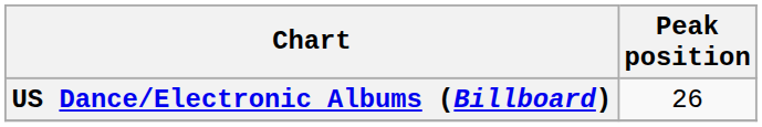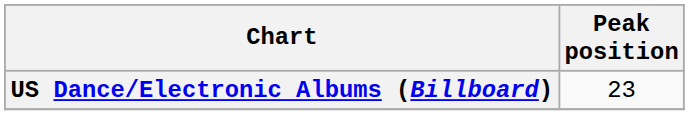US Dance/Electronic Albums (Billboard) | Peak position: 26 -> 23
